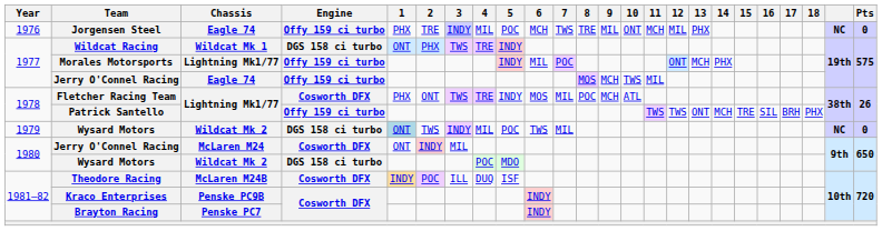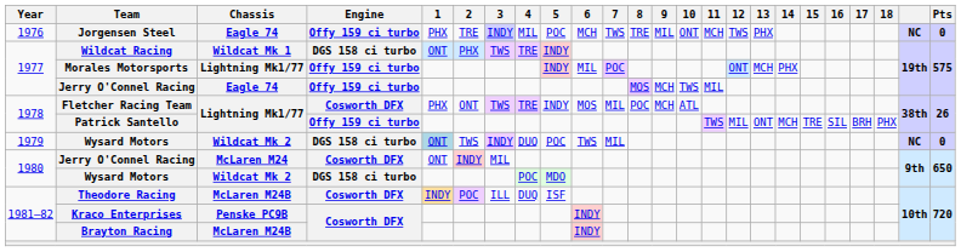Jorgensen Steel | 12: MIL -> TWS
Patrick Santello | 12: TWS -> MIL
1979 / Wysard Motors | 4: MIL -> DUQ
Brayton Racing | Chassis: Penske PC7 -> McLaren M24B
